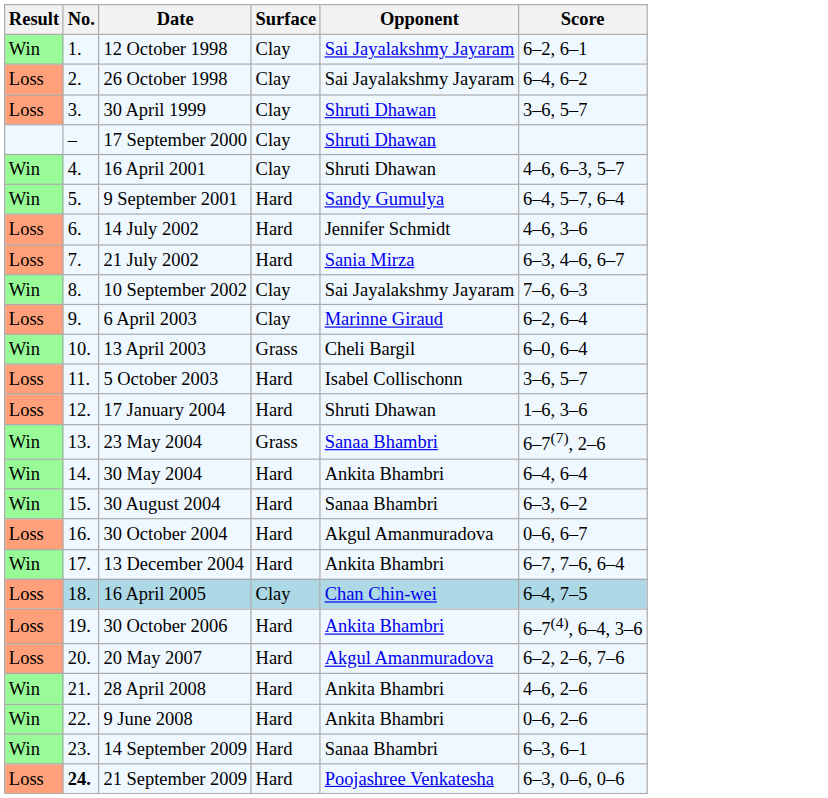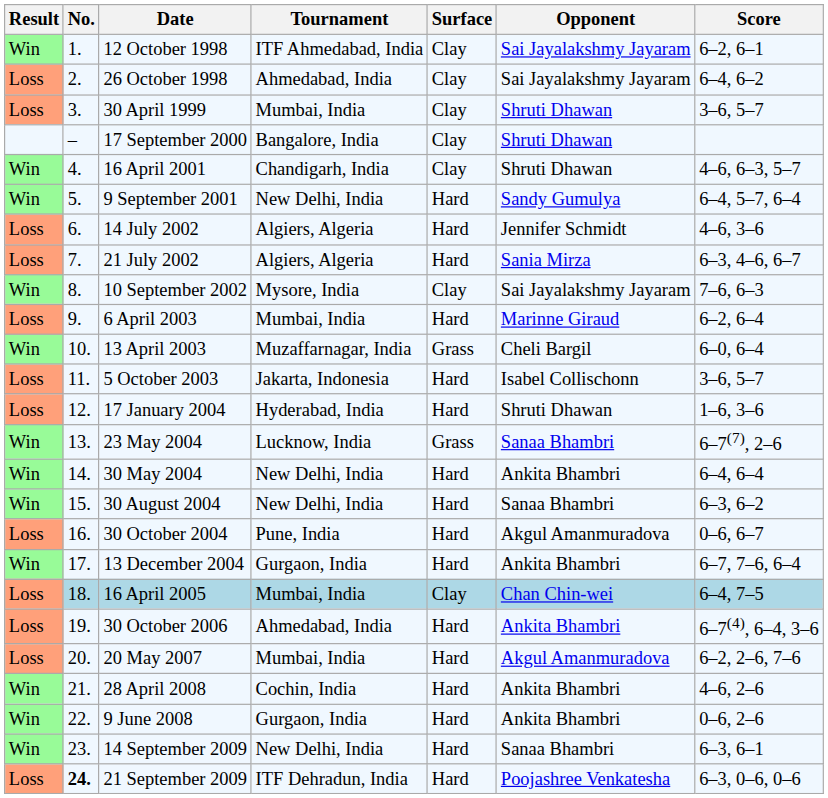+ column: Tournament | ITF Ahmedabad, India | Ahmedabad, India | Mumbai, India | Bangalore, India | Chandigarh, India | New Delhi, India | Algiers, Algeria | Algiers, Algeria | Mysore, India | Mumbai, India | Muzaffarnagar, India | Jakarta, Indonesia | Hyderabad, India | Lucknow, India | New Delhi, India | New Delhi, India | Pune, India | Gurgaon, India | Mumbai, India | Ahmedabad, India | Mumbai, India | Cochin, India | Gurgaon, India | New Delhi, India | ITF Dehradun, India
6 April 2003 | Surface: Clay -> Hard
